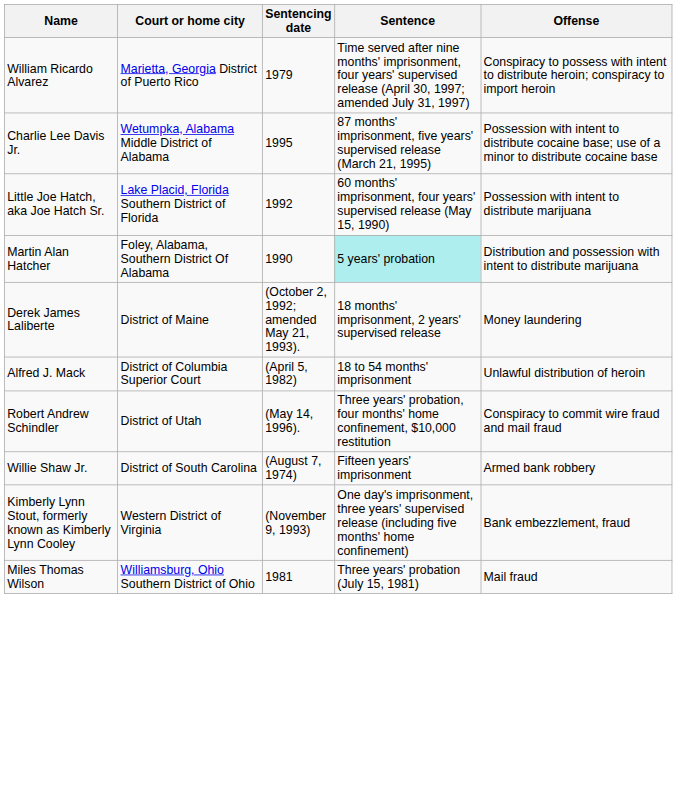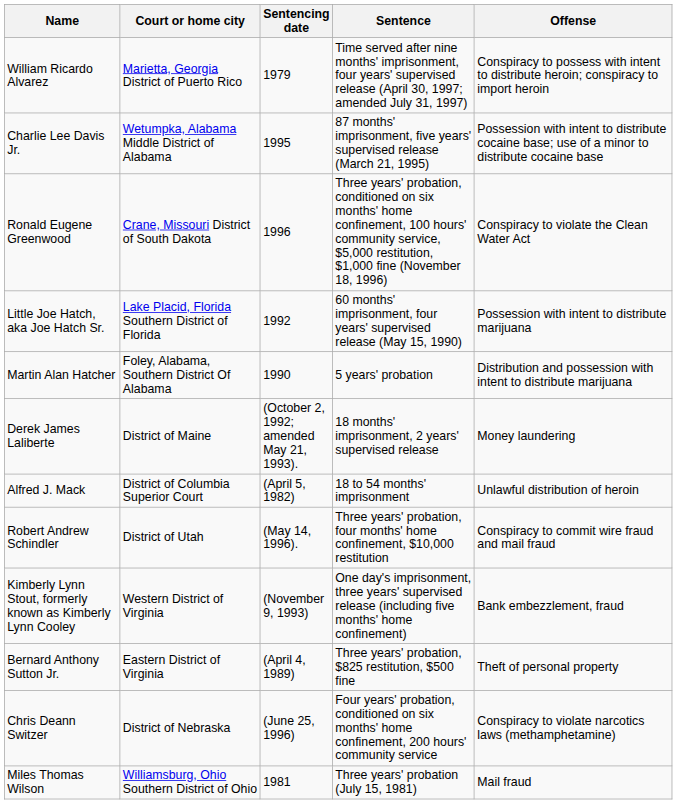+ row: Ronald Eugene Greenwood | Crane, Missouri District of South Dakota | 1996 | Three years' probation, conditioned on six months' home confinement, 100 hours' community service, $5,000 restitution, $1,000 fine (November 18, 1996) | Conspiracy to violate the Clean Water Act
Martin Alan Hatcher | Sentence: paleturquoise background -> no background
- row: Willie Shaw Jr. | District of South Carolina | (August 7, 1974) | Fifteen years' imprisonment | Armed bank robbery
+ row: Bernard Anthony Sutton Jr. | Eastern District of Virginia | (April 4, 1989) | Three years' probation, $825 restitution, $500 fine | Theft of personal property
+ row: Chris Deann Switzer | District of Nebraska | (June 25, 1996) | Four years' probation, conditioned on six months' home confinement, 200 hours' community service | Conspiracy to violate narcotics laws (methamphetamine)
